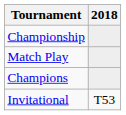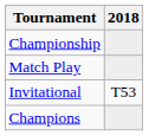rows swapped: Invitational <-> Champions
